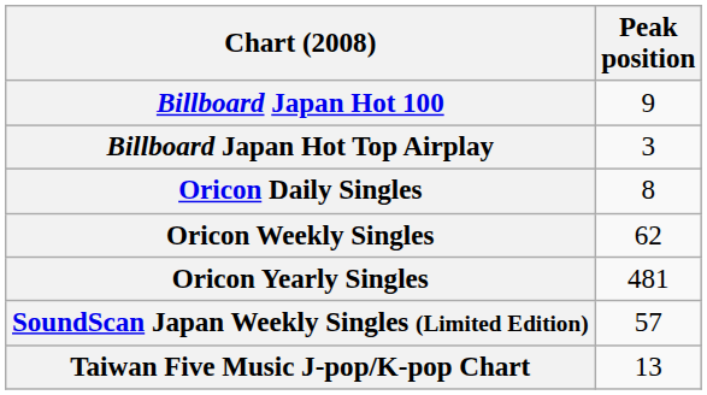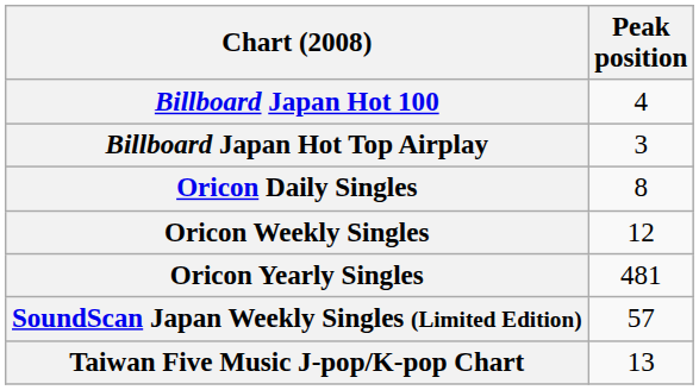Billboard Japan Hot 100 | Peak position: 9 -> 4
Oricon Weekly Singles | Peak position: 62 -> 12
